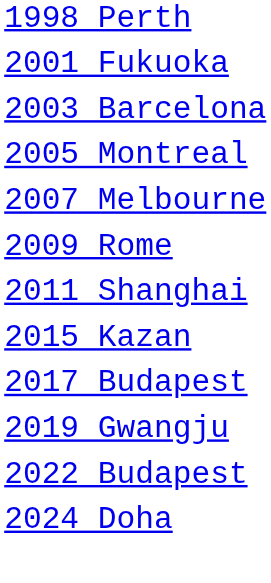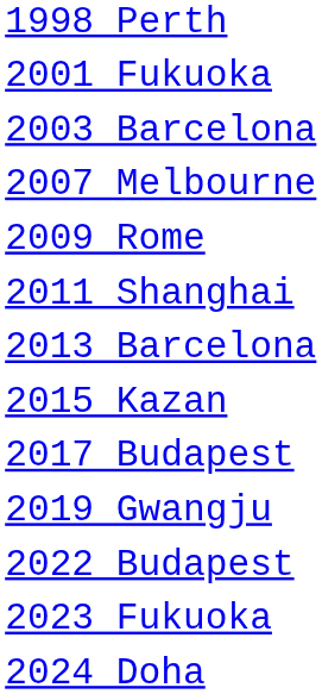- row: 2005 Montreal
+ row: 2013 Barcelona
+ row: 2023 Fukuoka
